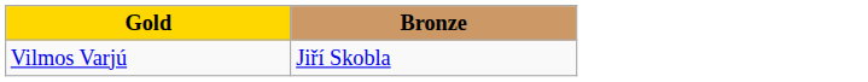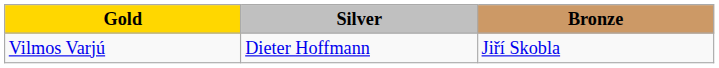+ column: Silver | Dieter Hoffmann
